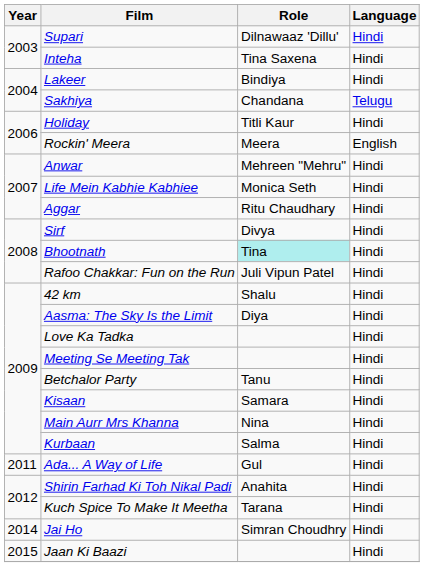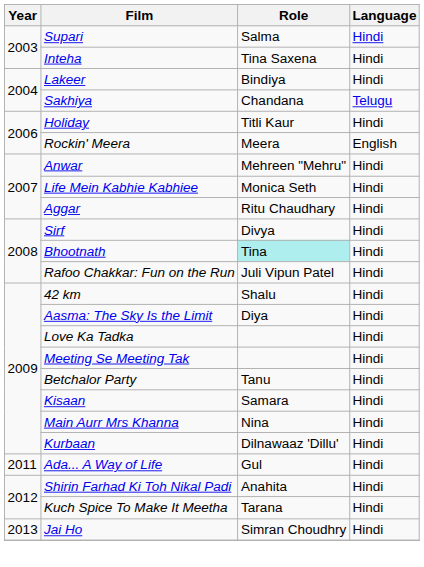Supari | Role: Dilnawaaz 'Dillu' -> Salma
Kurbaan | Role: Salma -> Dilnawaaz 'Dillu'
Jai Ho | Year: 2014 -> 2013
- row: 2015 | Jaan Ki Baazi | Hindi
